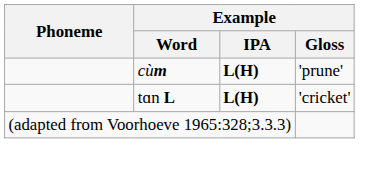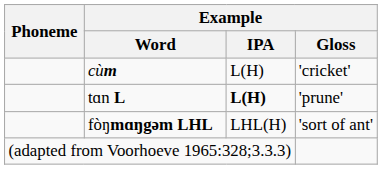cùm | Example / IPA: bold -> normal
cùm | Example / Gloss: 'prune' -> 'cricket'
tɑn L | Example / Gloss: 'cricket' -> 'prune'
+ row: fòŋmɑŋgəm LHL | LHL(H) | 'sort of ant'
